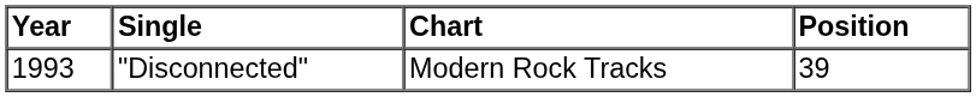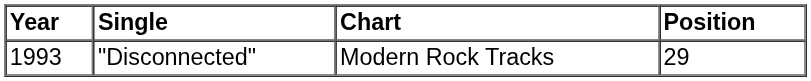"Disconnected" | Position: 39 -> 29
